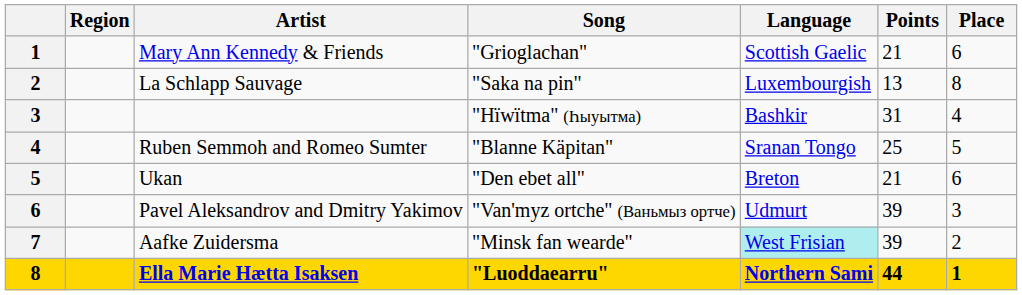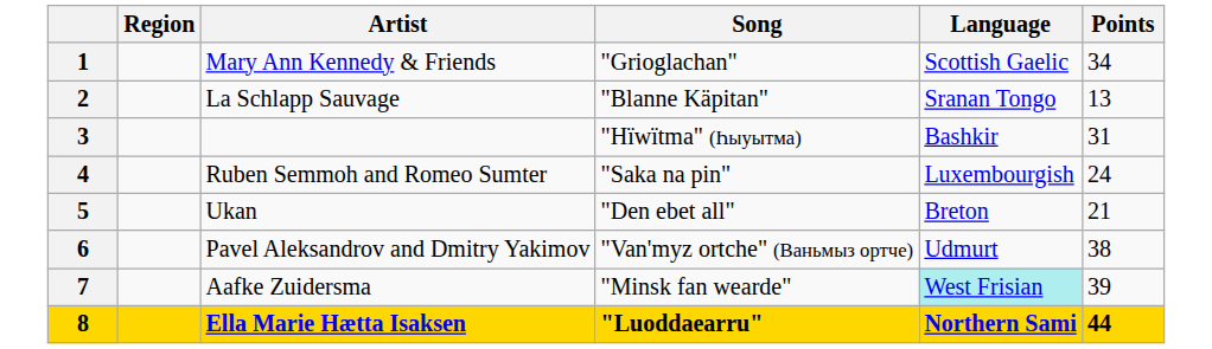- column: Place | 6 | 8 | 4 | 5 | 6 | 3 | 2 | 1
Mary Ann Kennedy & Friends | Points: 21 -> 34
La Schlapp Sauvage | Song: "Saka na pin" -> "Blanne Käpitan"
La Schlapp Sauvage | Language: Luxembourgish -> Sranan Tongo
Ruben Semmoh and Romeo Sumter | Song: "Blanne Käpitan" -> "Saka na pin"
Ruben Semmoh and Romeo Sumter | Language: Sranan Tongo -> Luxembourgish
Ruben Semmoh and Romeo Sumter | Points: 25 -> 24
Pavel Aleksandrov and Dmitry Yakimov | Points: 39 -> 38
